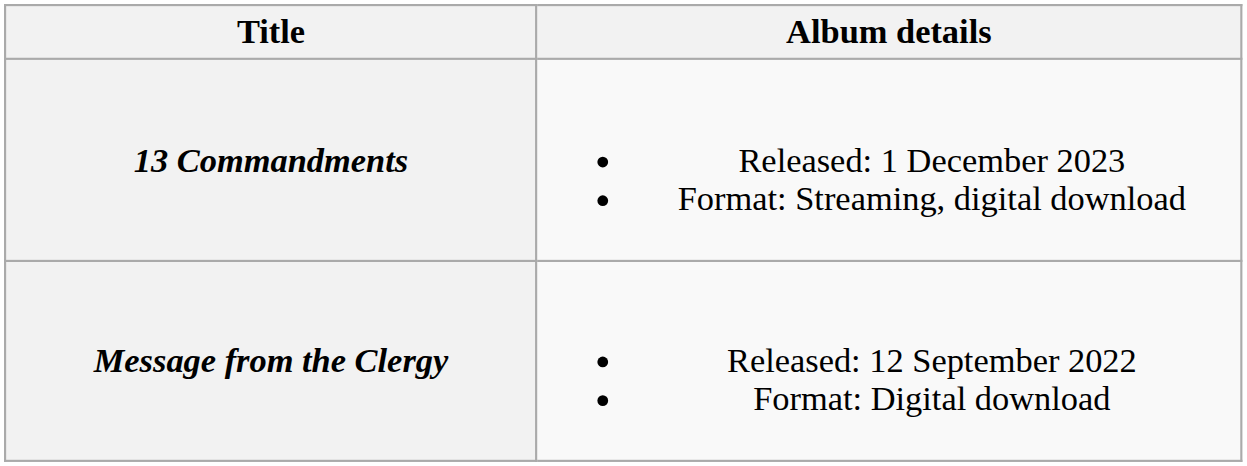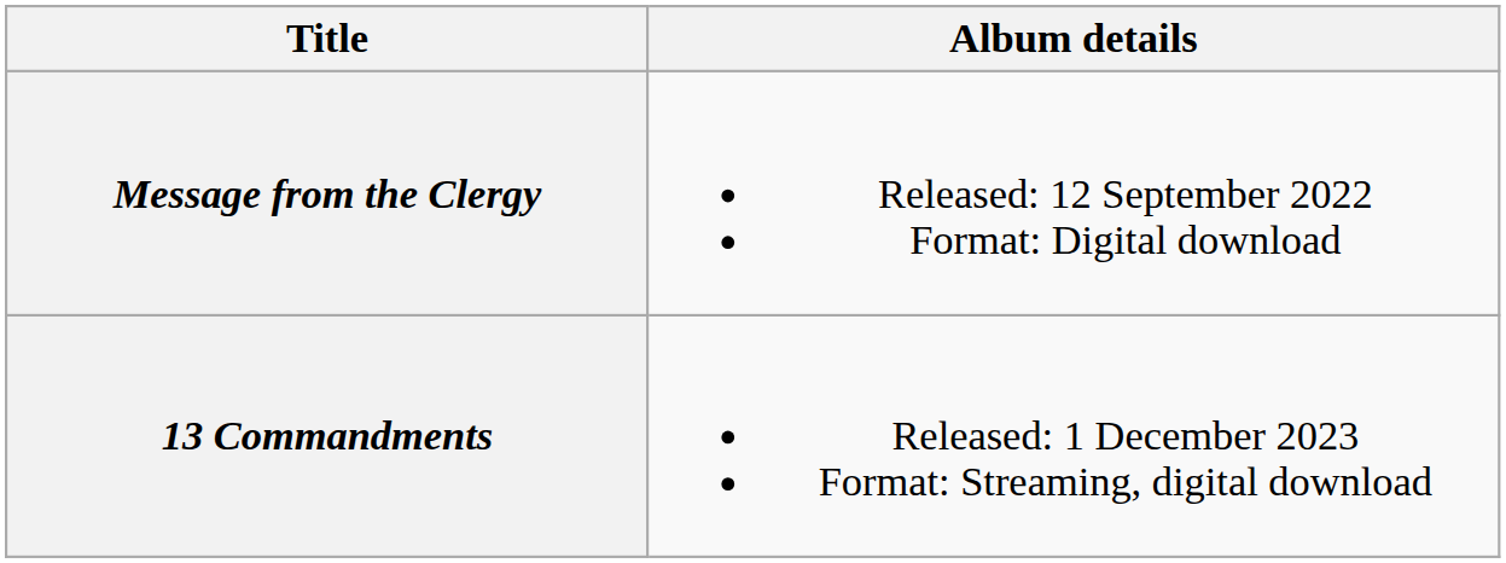rows swapped: Message from the Clergy <-> 13 Commandments
